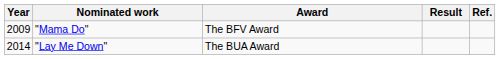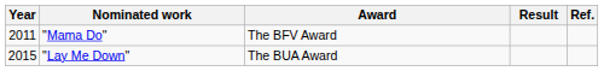"Mama Do" | Year: 2009 -> 2011
"Lay Me Down" | Year: 2014 -> 2015
